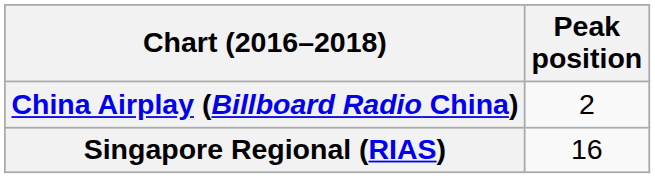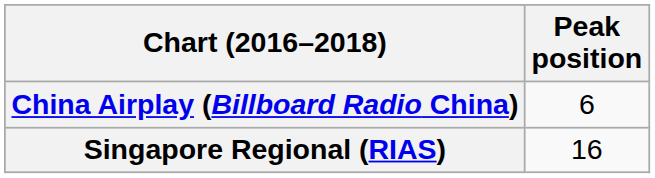China Airplay (Billboard Radio China) | Peak position: 2 -> 6
